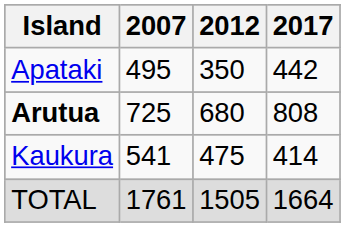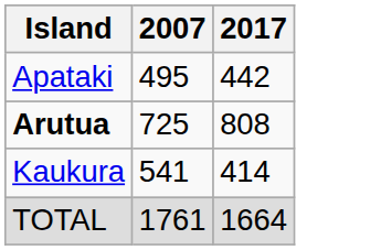- column: 2012 | 350 | 680 | 475 | 1505
